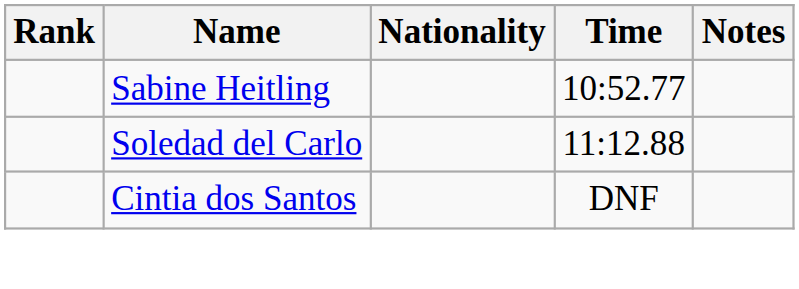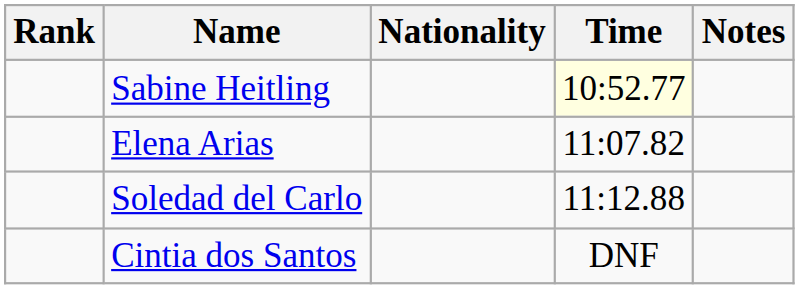Sabine Heitling | Time: no background -> lightyellow background
+ row: Elena Arias | 11:07.82
